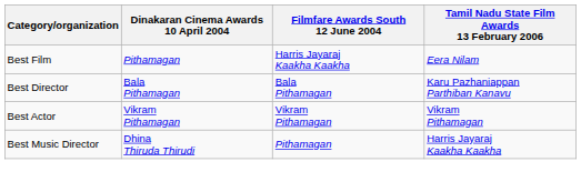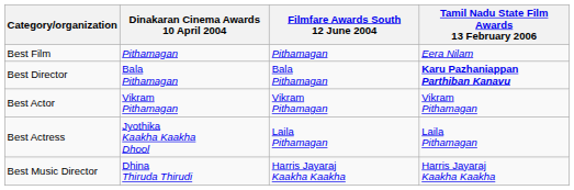Best Film | Filmfare Awards South 12 June 2004: Harris Jayaraj Kaakha Kaakha -> Pithamagan
Best Director | Tamil Nadu State Film Awards 13 February 2006: normal -> bold
+ row: Best Actress | Jyothika Kaakha Kaakha Dhool | Laila Pithamagan | Laila Pithamagan
Best Music Director | Filmfare Awards South 12 June 2004: Pithamagan -> Harris Jayaraj Kaakha Kaakha
